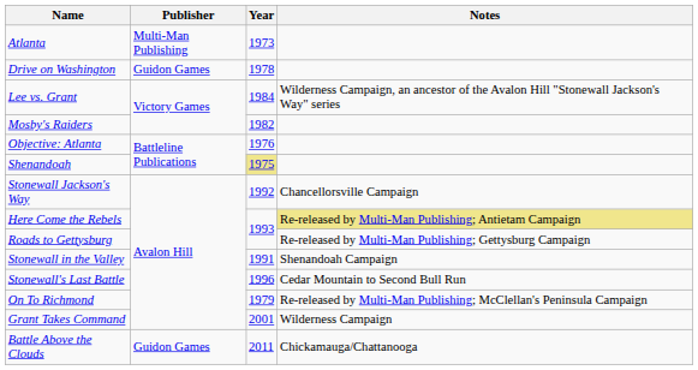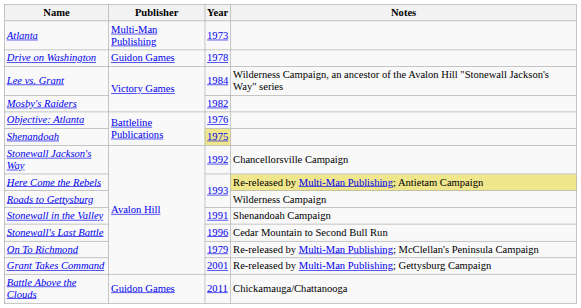Roads to Gettysburg | Notes: Re-released by Multi-Man Publishing; Gettysburg Campaign -> Wilderness Campaign
Grant Takes Command | Notes: Wilderness Campaign -> Re-released by Multi-Man Publishing; Gettysburg Campaign
